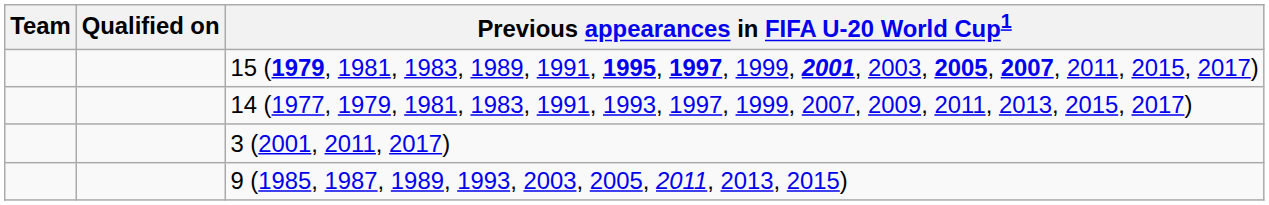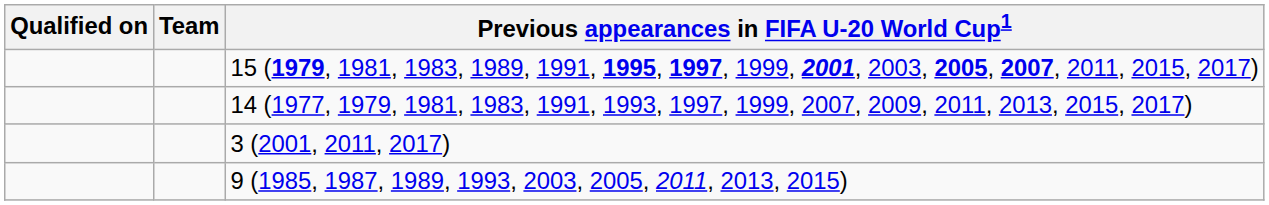columns swapped: Team <-> Qualified on
